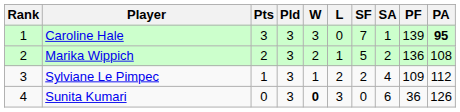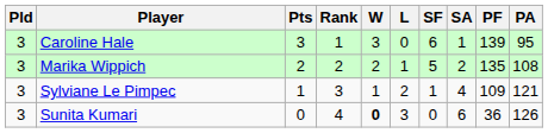columns swapped: Rank <-> Pld
Caroline Hale | SF: 7 -> 6
Caroline Hale | PA: bold -> normal
Marika Wippich | PF: 136 -> 135
Sylviane Le Pimpec | SF: 2 -> 1
Sylviane Le Pimpec | PA: 112 -> 121
